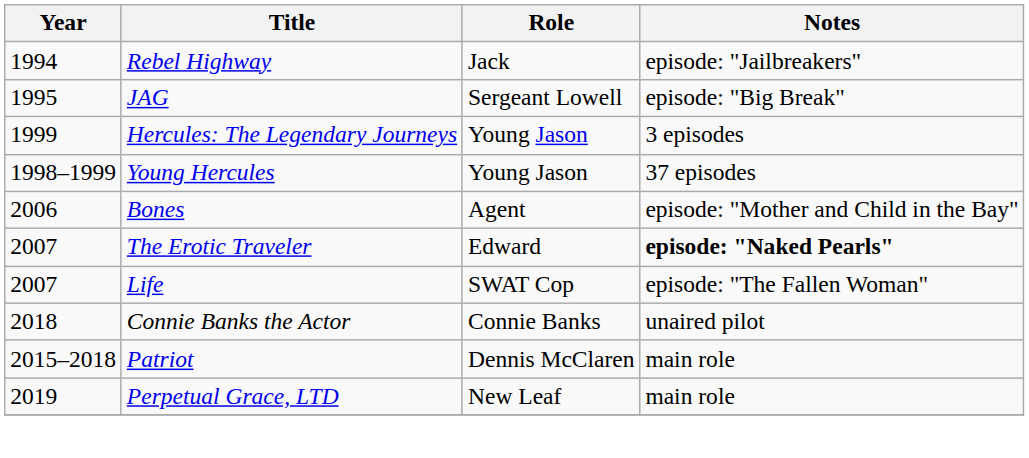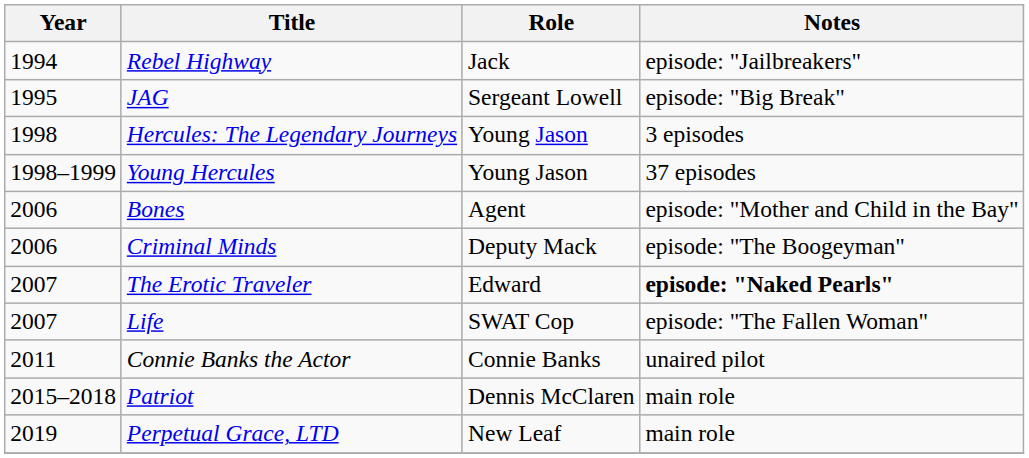Hercules: The Legendary Journeys | Year: 1999 -> 1998
+ row: 2006 | Criminal Minds | Deputy Mack | episode: "The Boogeyman"
Connie Banks the Actor | Year: 2018 -> 2011
